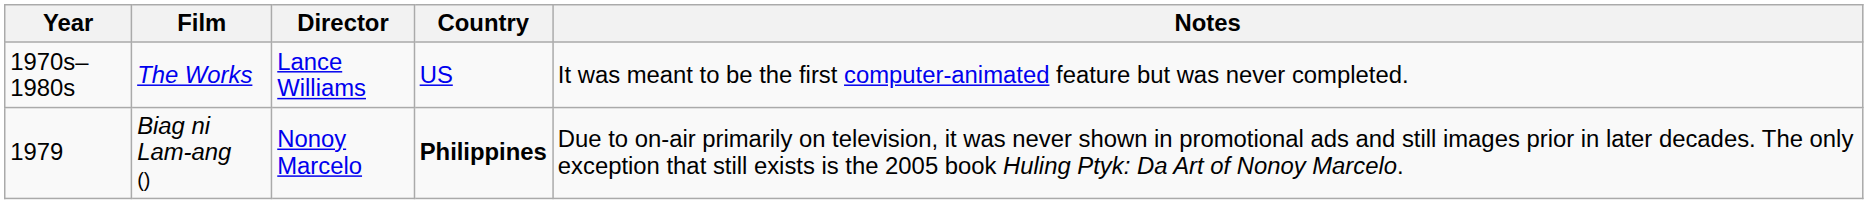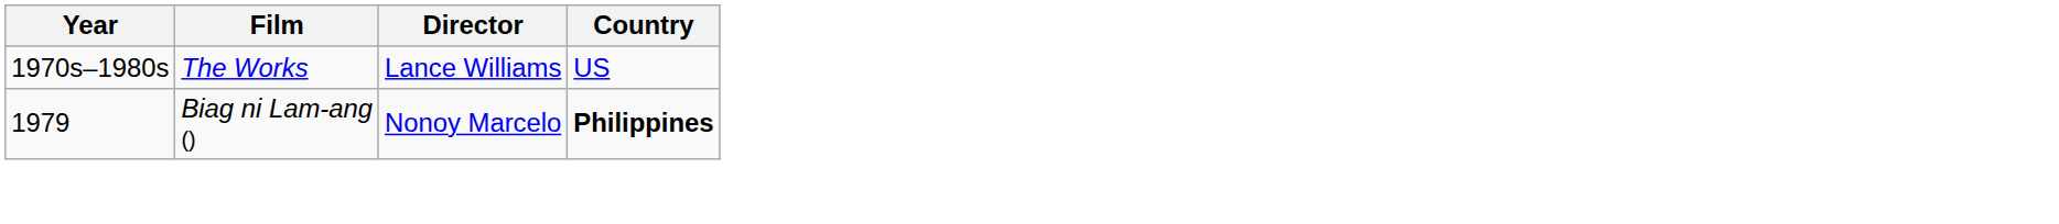- column: Notes | It was meant to be the first computer-animated feature but was never completed. | Due to on-air primarily on television, it was never shown in promotional ads and still images prior in later decades. The only exception that still exists is the 2005 book Huling Ptyk: Da Art of Nonoy Marcelo.
